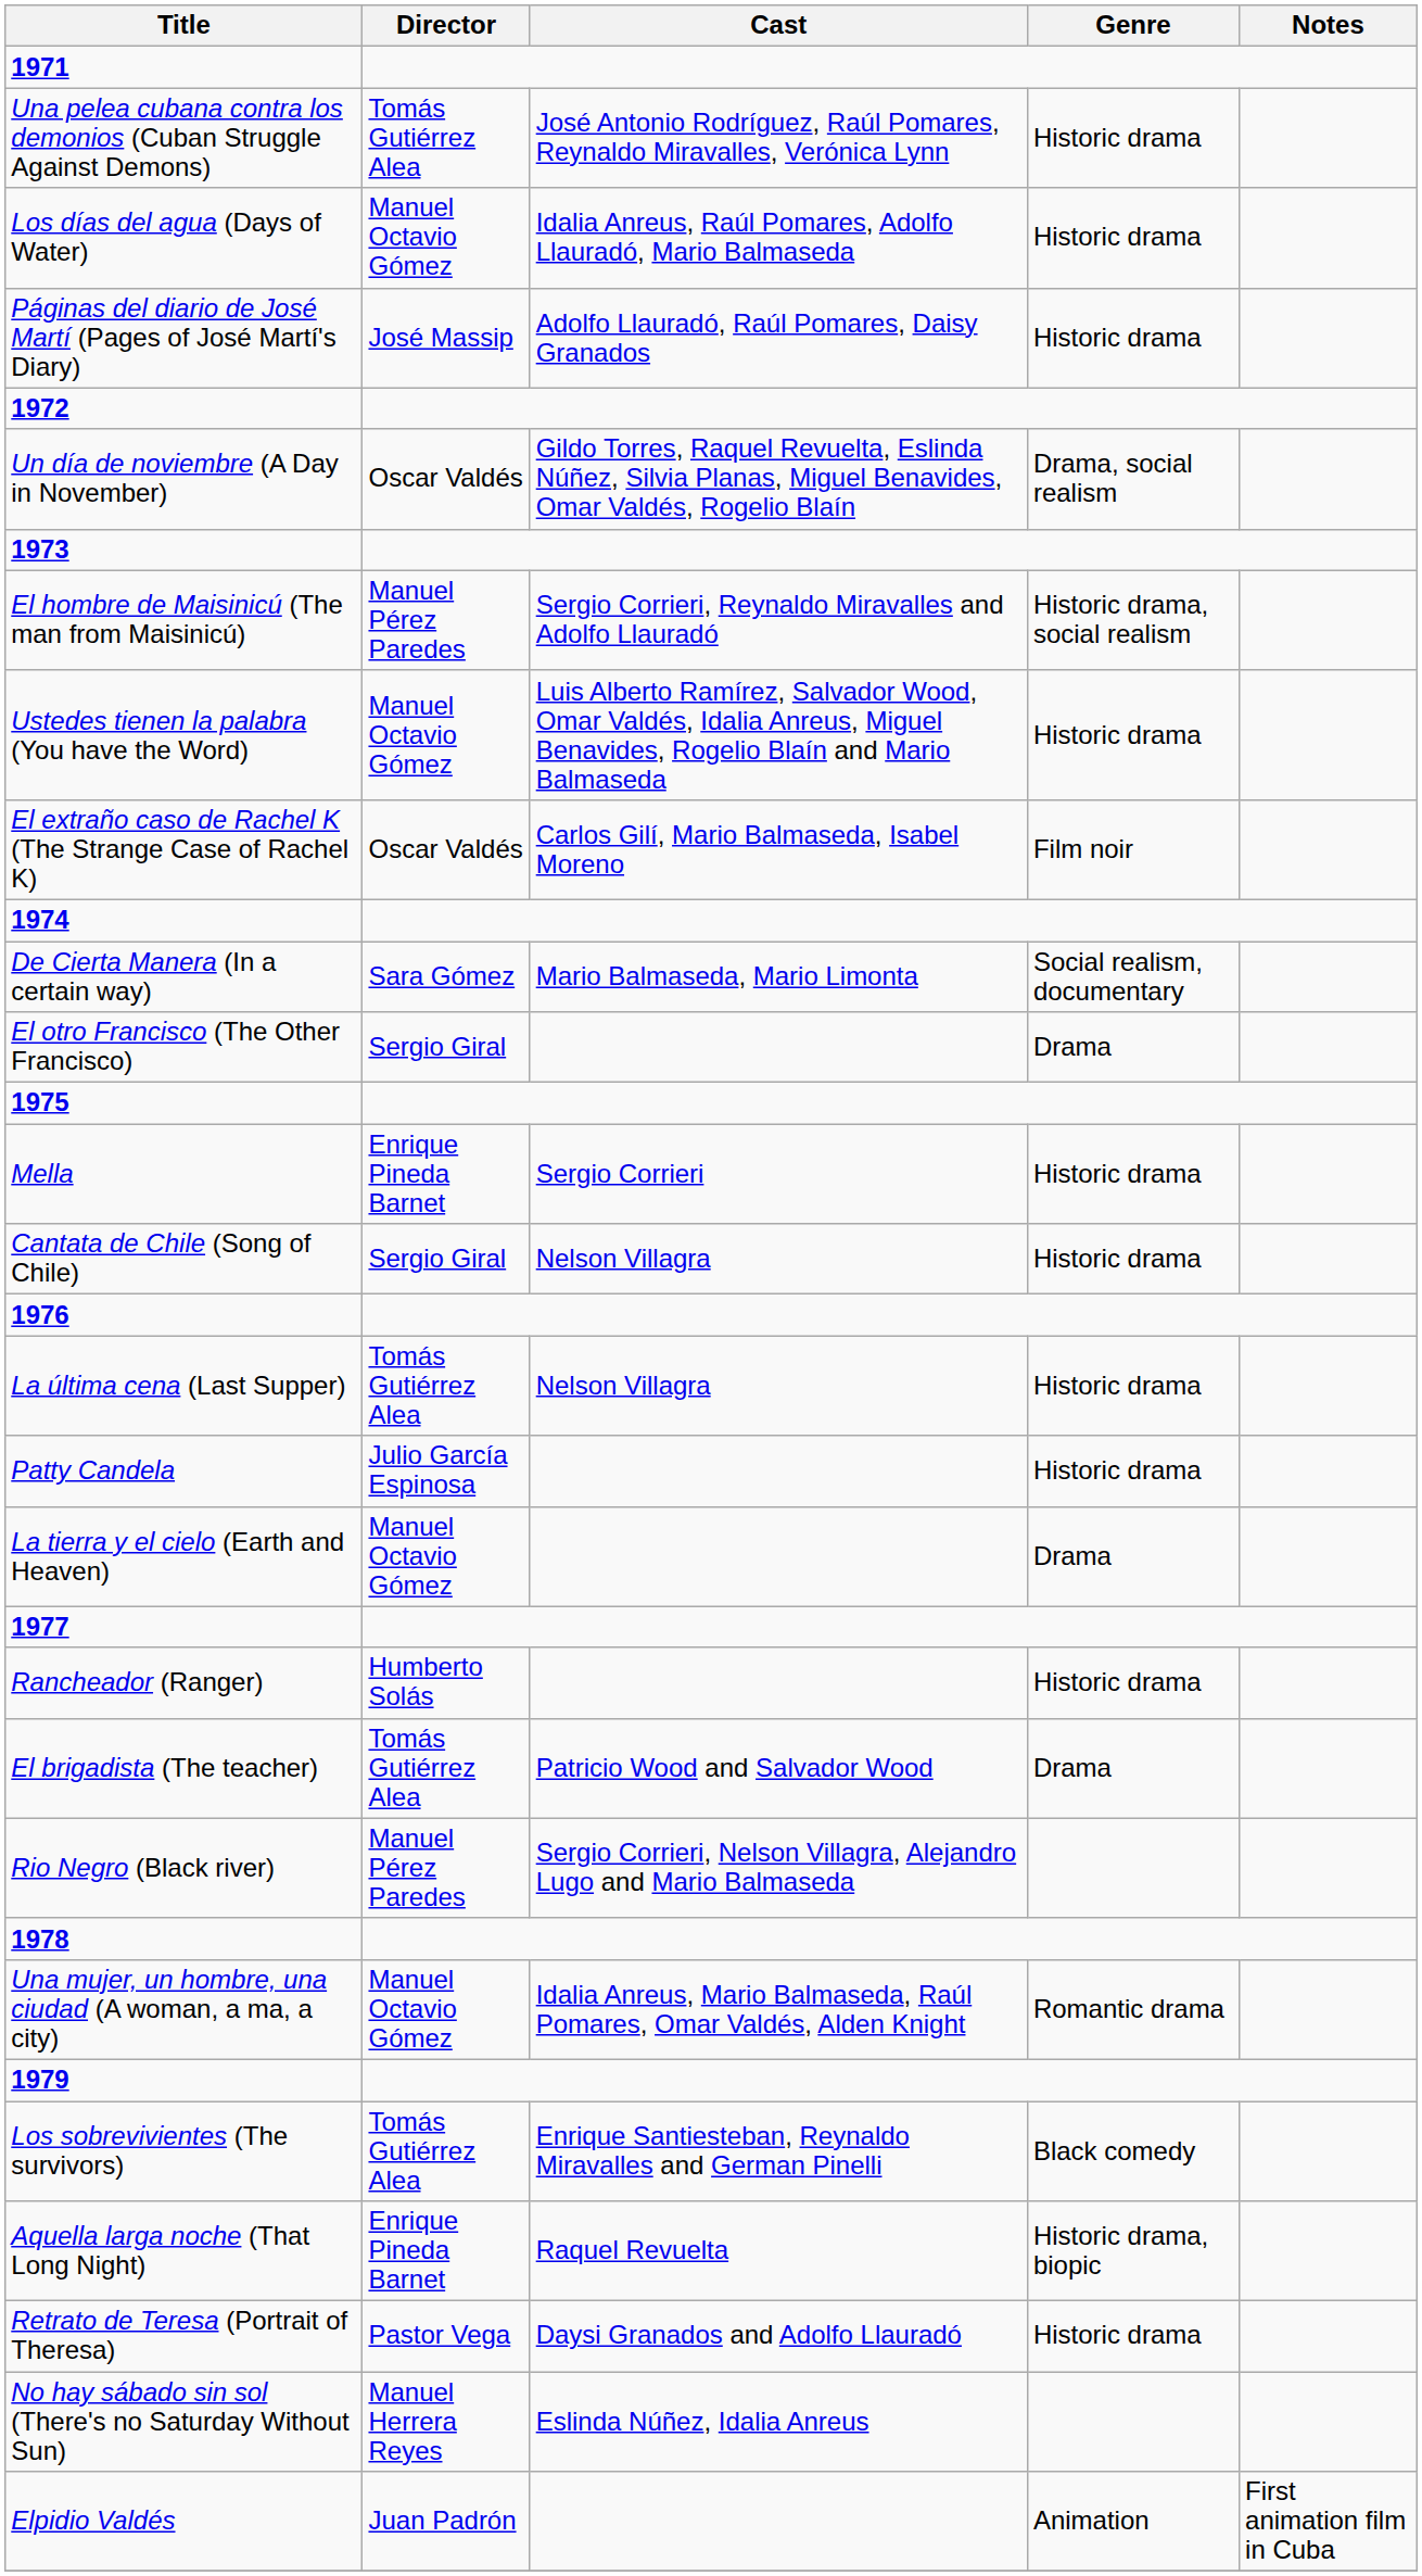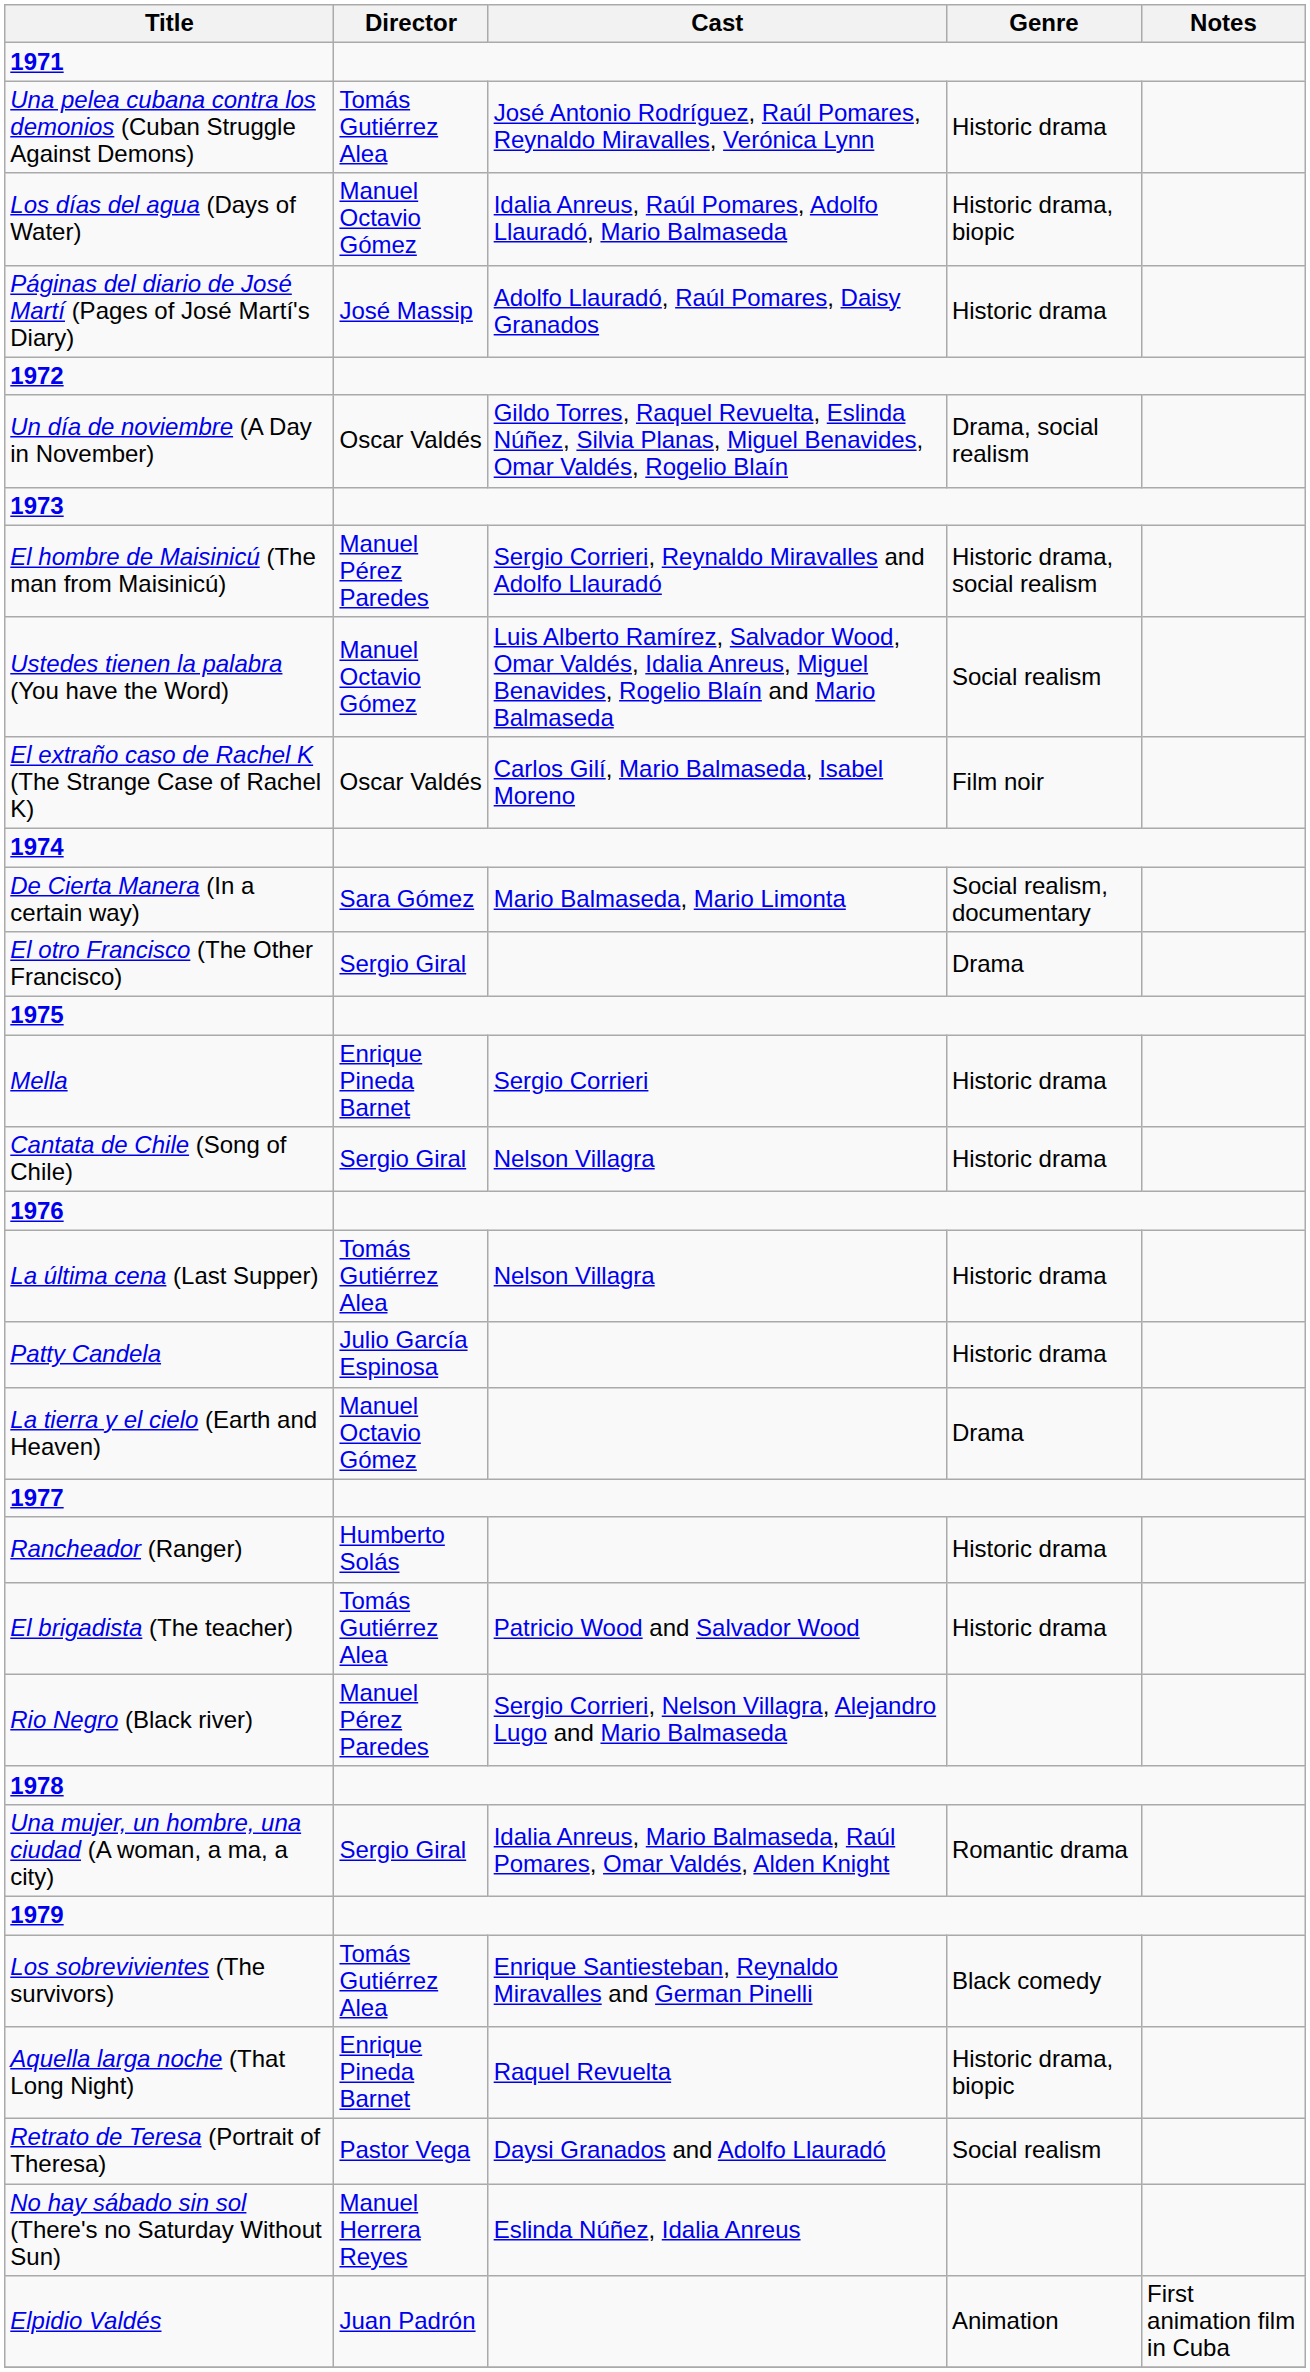Los días del agua (Days of Water) | Genre: Historic drama -> Historic drama, biopic
Ustedes tienen la palabra (You have the Word) | Genre: Historic drama -> Social realism
El brigadista (The teacher) | Genre: Drama -> Historic drama
Una mujer, un hombre, una ciudad (A woman, a ma, a city) | Director: Manuel Octavio Gómez -> Sergio Giral
Retrato de Teresa (Portrait of Theresa) | Genre: Historic drama -> Social realism
